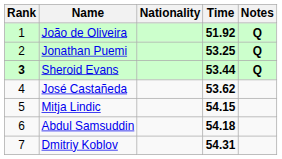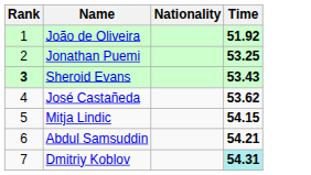- column: Notes | Q | Q | Q
Sheroid Evans | Time: 53.44 -> 53.43
Abdul Samsuddin | Time: 54.18 -> 54.21
Dmitriy Koblov | Time: no background -> paleturquoise background
